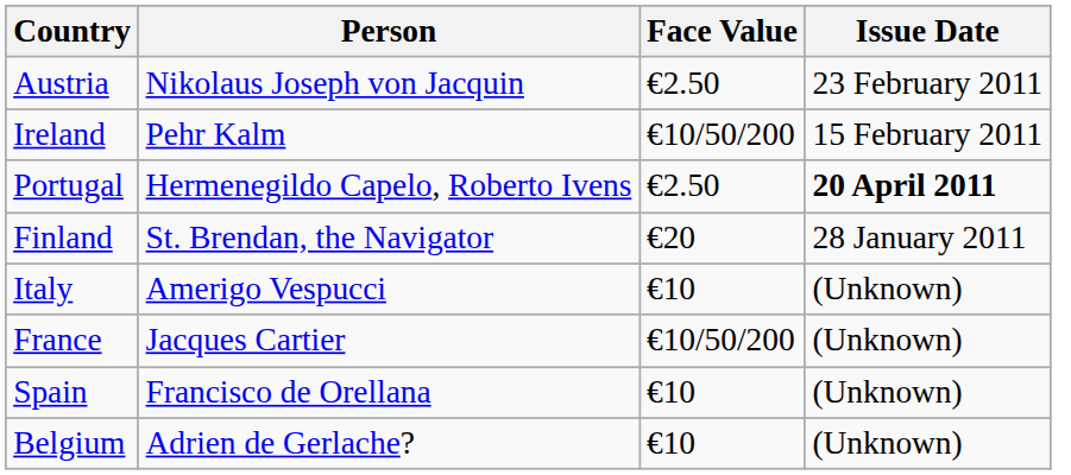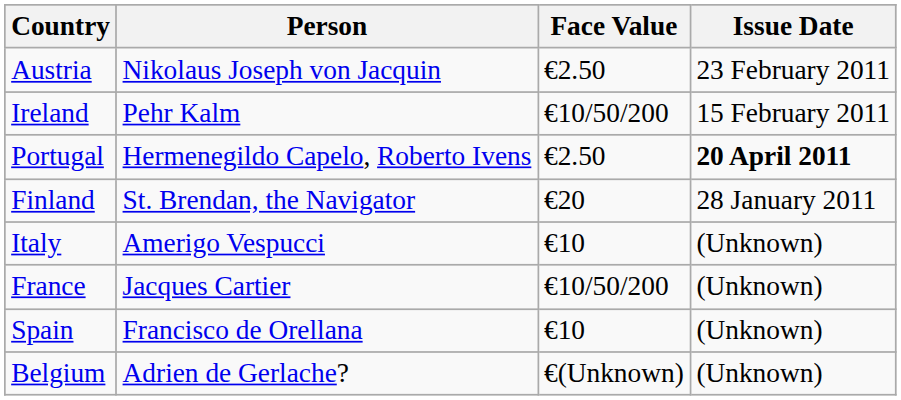Belgium | Face Value: €10 -> €(Unknown)
